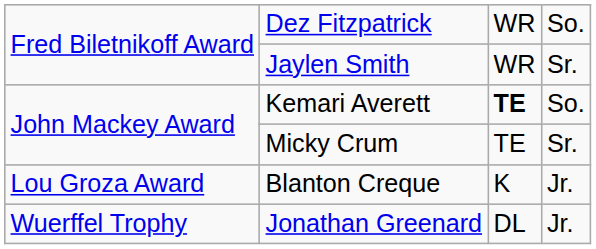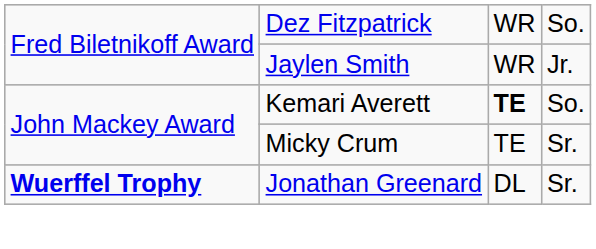Jaylen Smith | column 4: Sr. -> Jr.
- row: Lou Groza Award | Blanton Creque | K | Jr.
Jonathan Greenard | column 1: normal -> bold
Jonathan Greenard | column 4: Jr. -> Sr.
